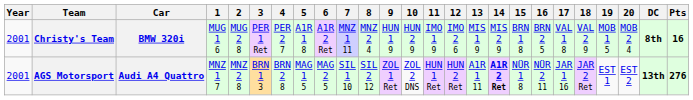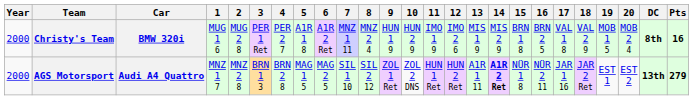Christy's Team | Year: 2001 -> 2000
AGS Motorsport | Year: 2001 -> 2000
AGS Motorsport | Pts: 276 -> 279
